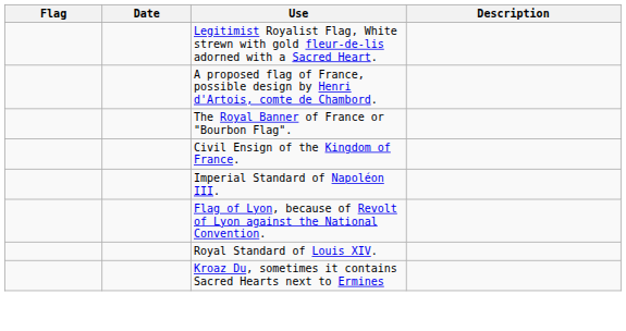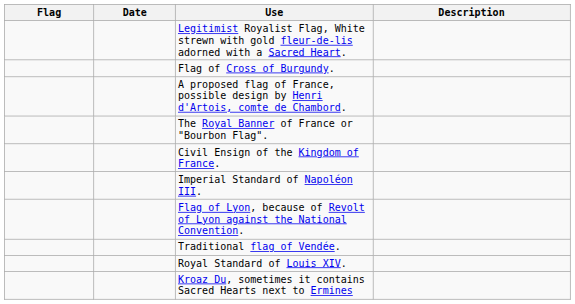+ row: Flag of Cross of Burgundy.
+ row: Traditional flag of Vendée.
